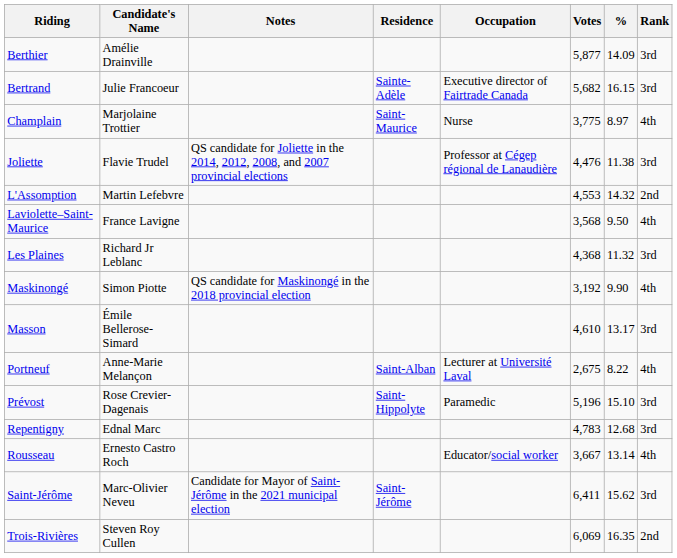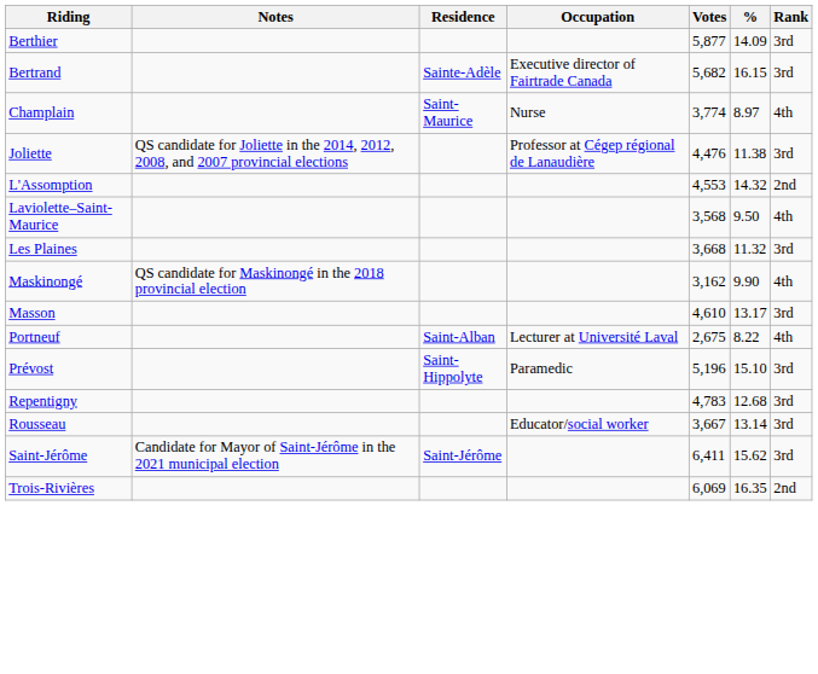- column: Candidate's Name | Amélie Drainville | Julie Francoeur | Marjolaine Trottier | Flavie Trudel | Martin Lefebvre | France Lavigne | Richard Jr Leblanc | Simon Piotte | Émile Bellerose-Simard | Anne-Marie Melançon | Rose Crevier-Dagenais | Ednal Marc | Ernesto Castro Roch | Marc-Olivier Neveu | Steven Roy Cullen
Champlain | Votes: 3,775 -> 3,774
Les Plaines | Votes: 4,368 -> 3,668
Maskinongé | Votes: 3,192 -> 3,162
Rousseau | Rank: 4th -> 3rd
